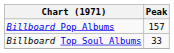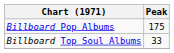Billboard Pop Albums | Peak: 157 -> 175
